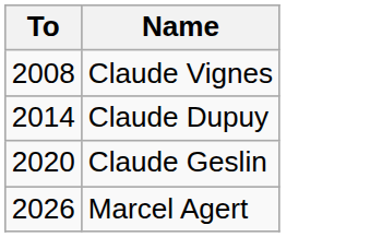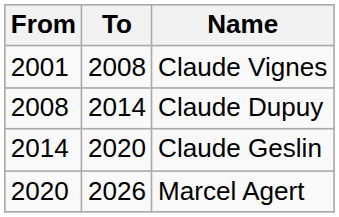+ column: From | 2001 | 2008 | 2014 | 2020
